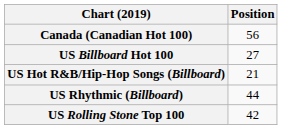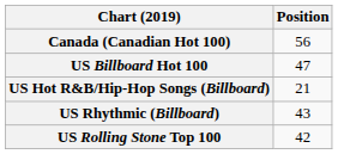US Billboard Hot 100 | Position: 27 -> 47
US Rhythmic (Billboard) | Position: 44 -> 43
